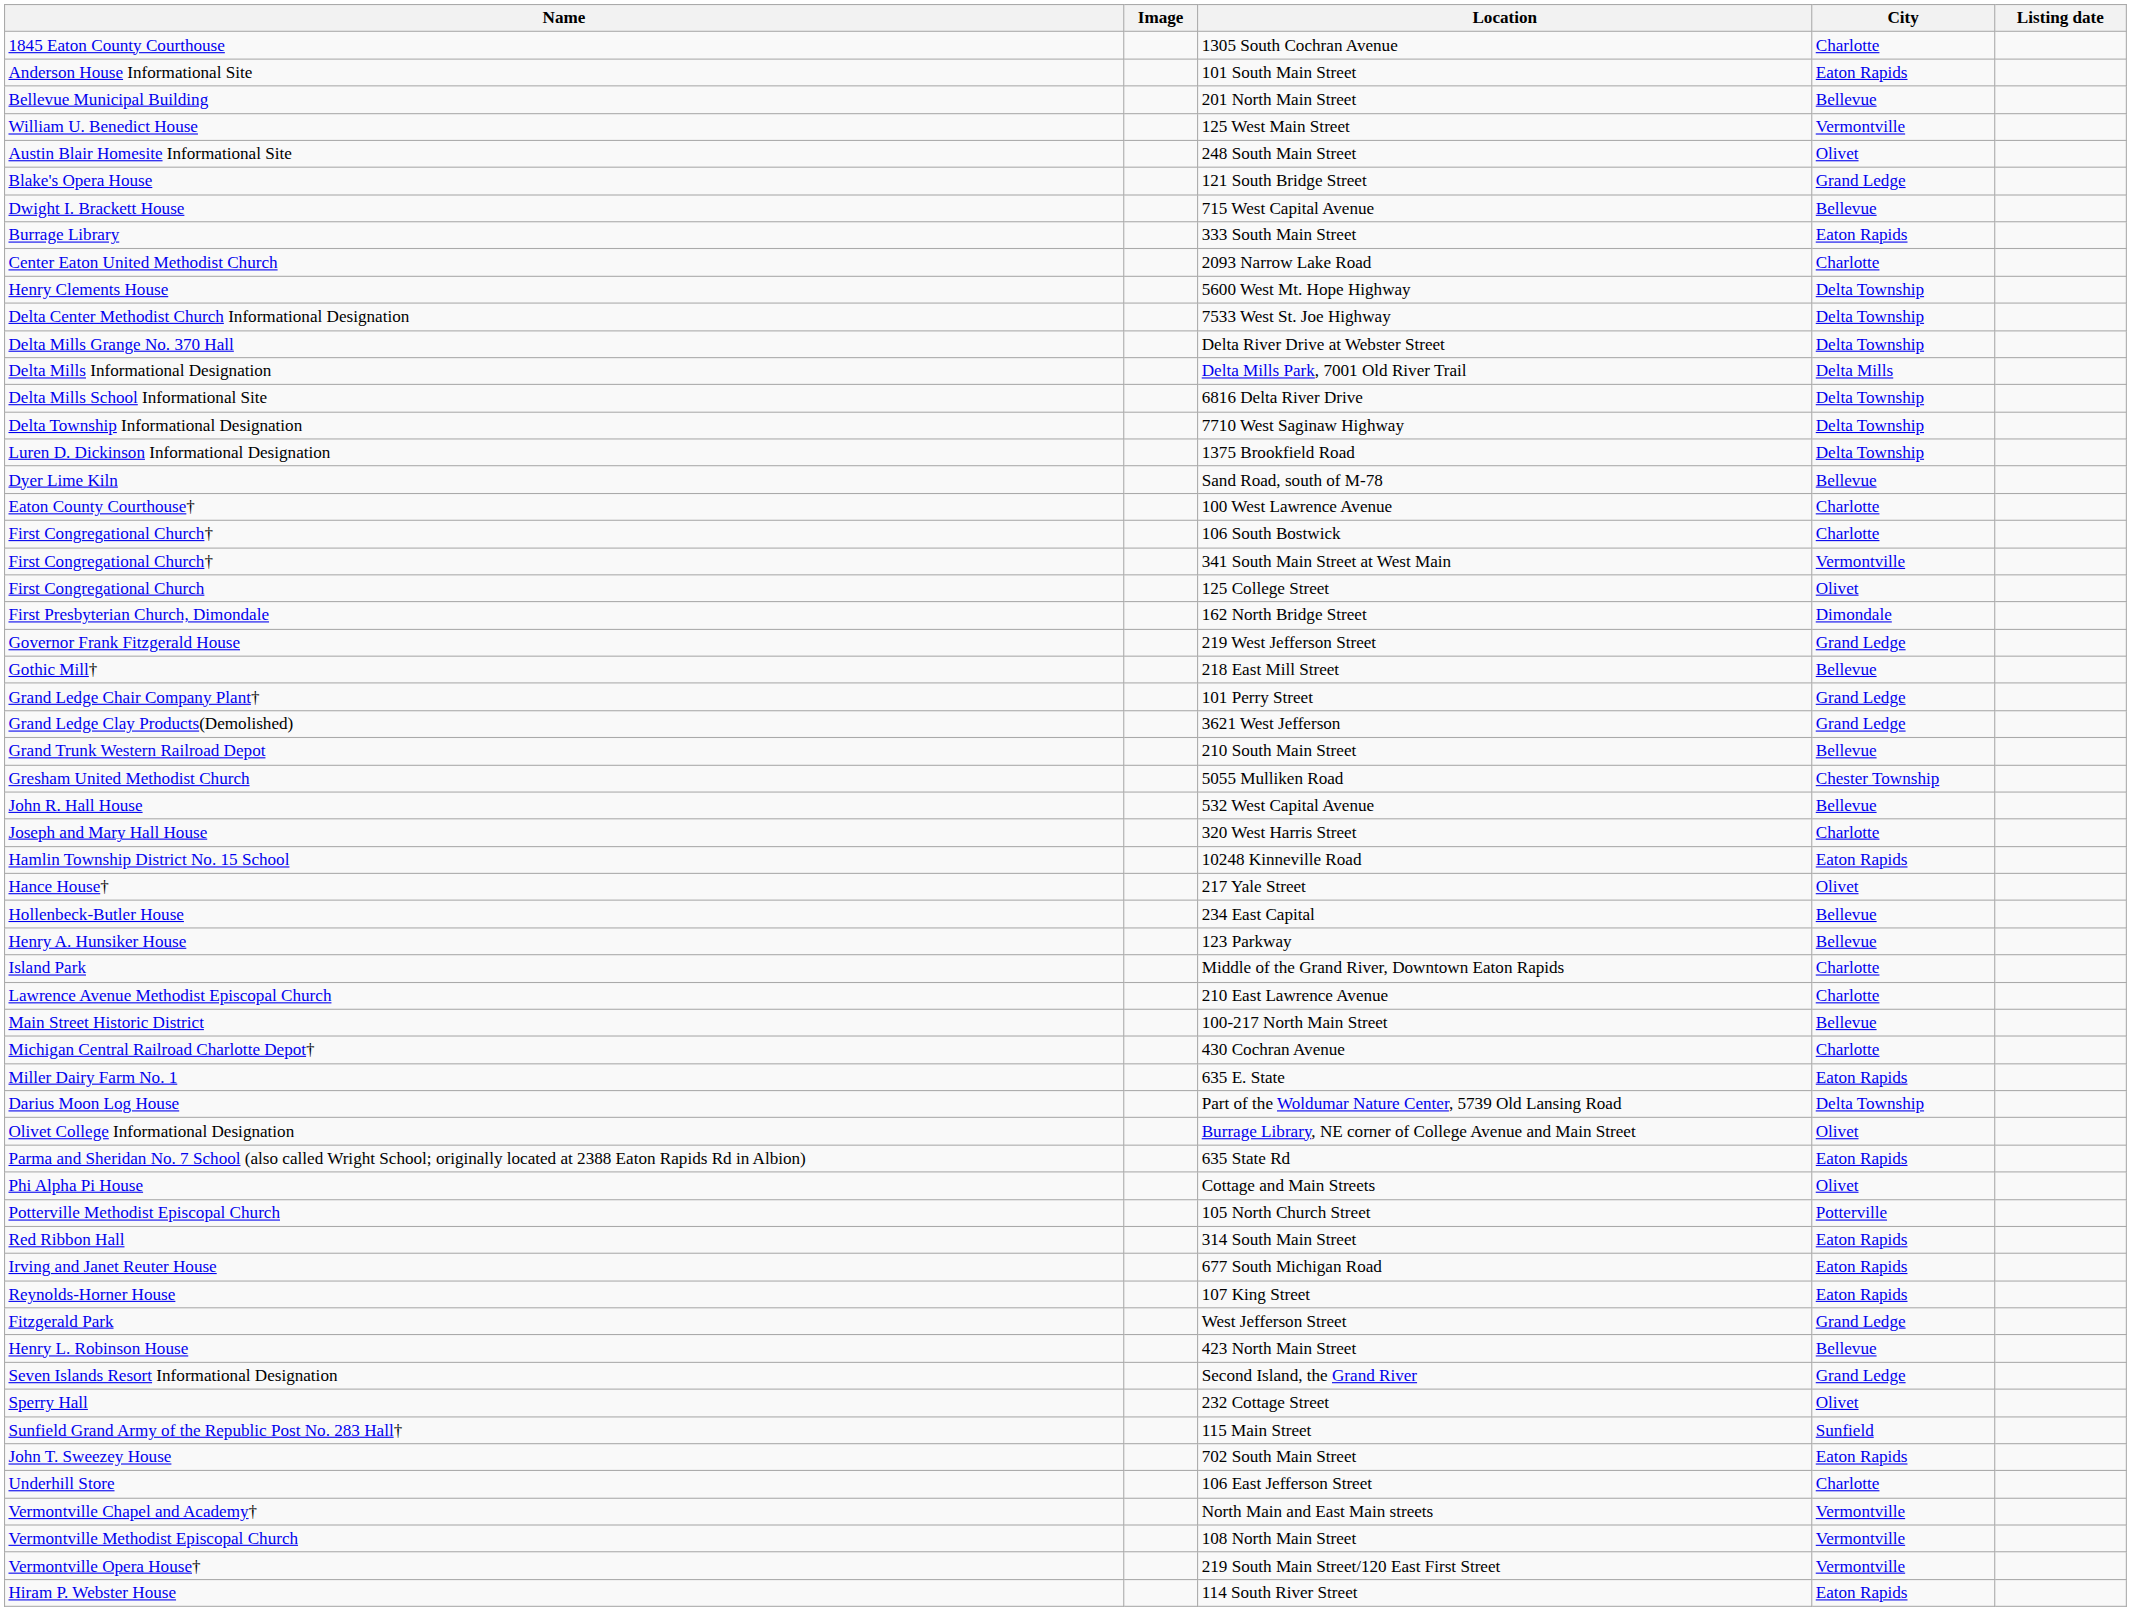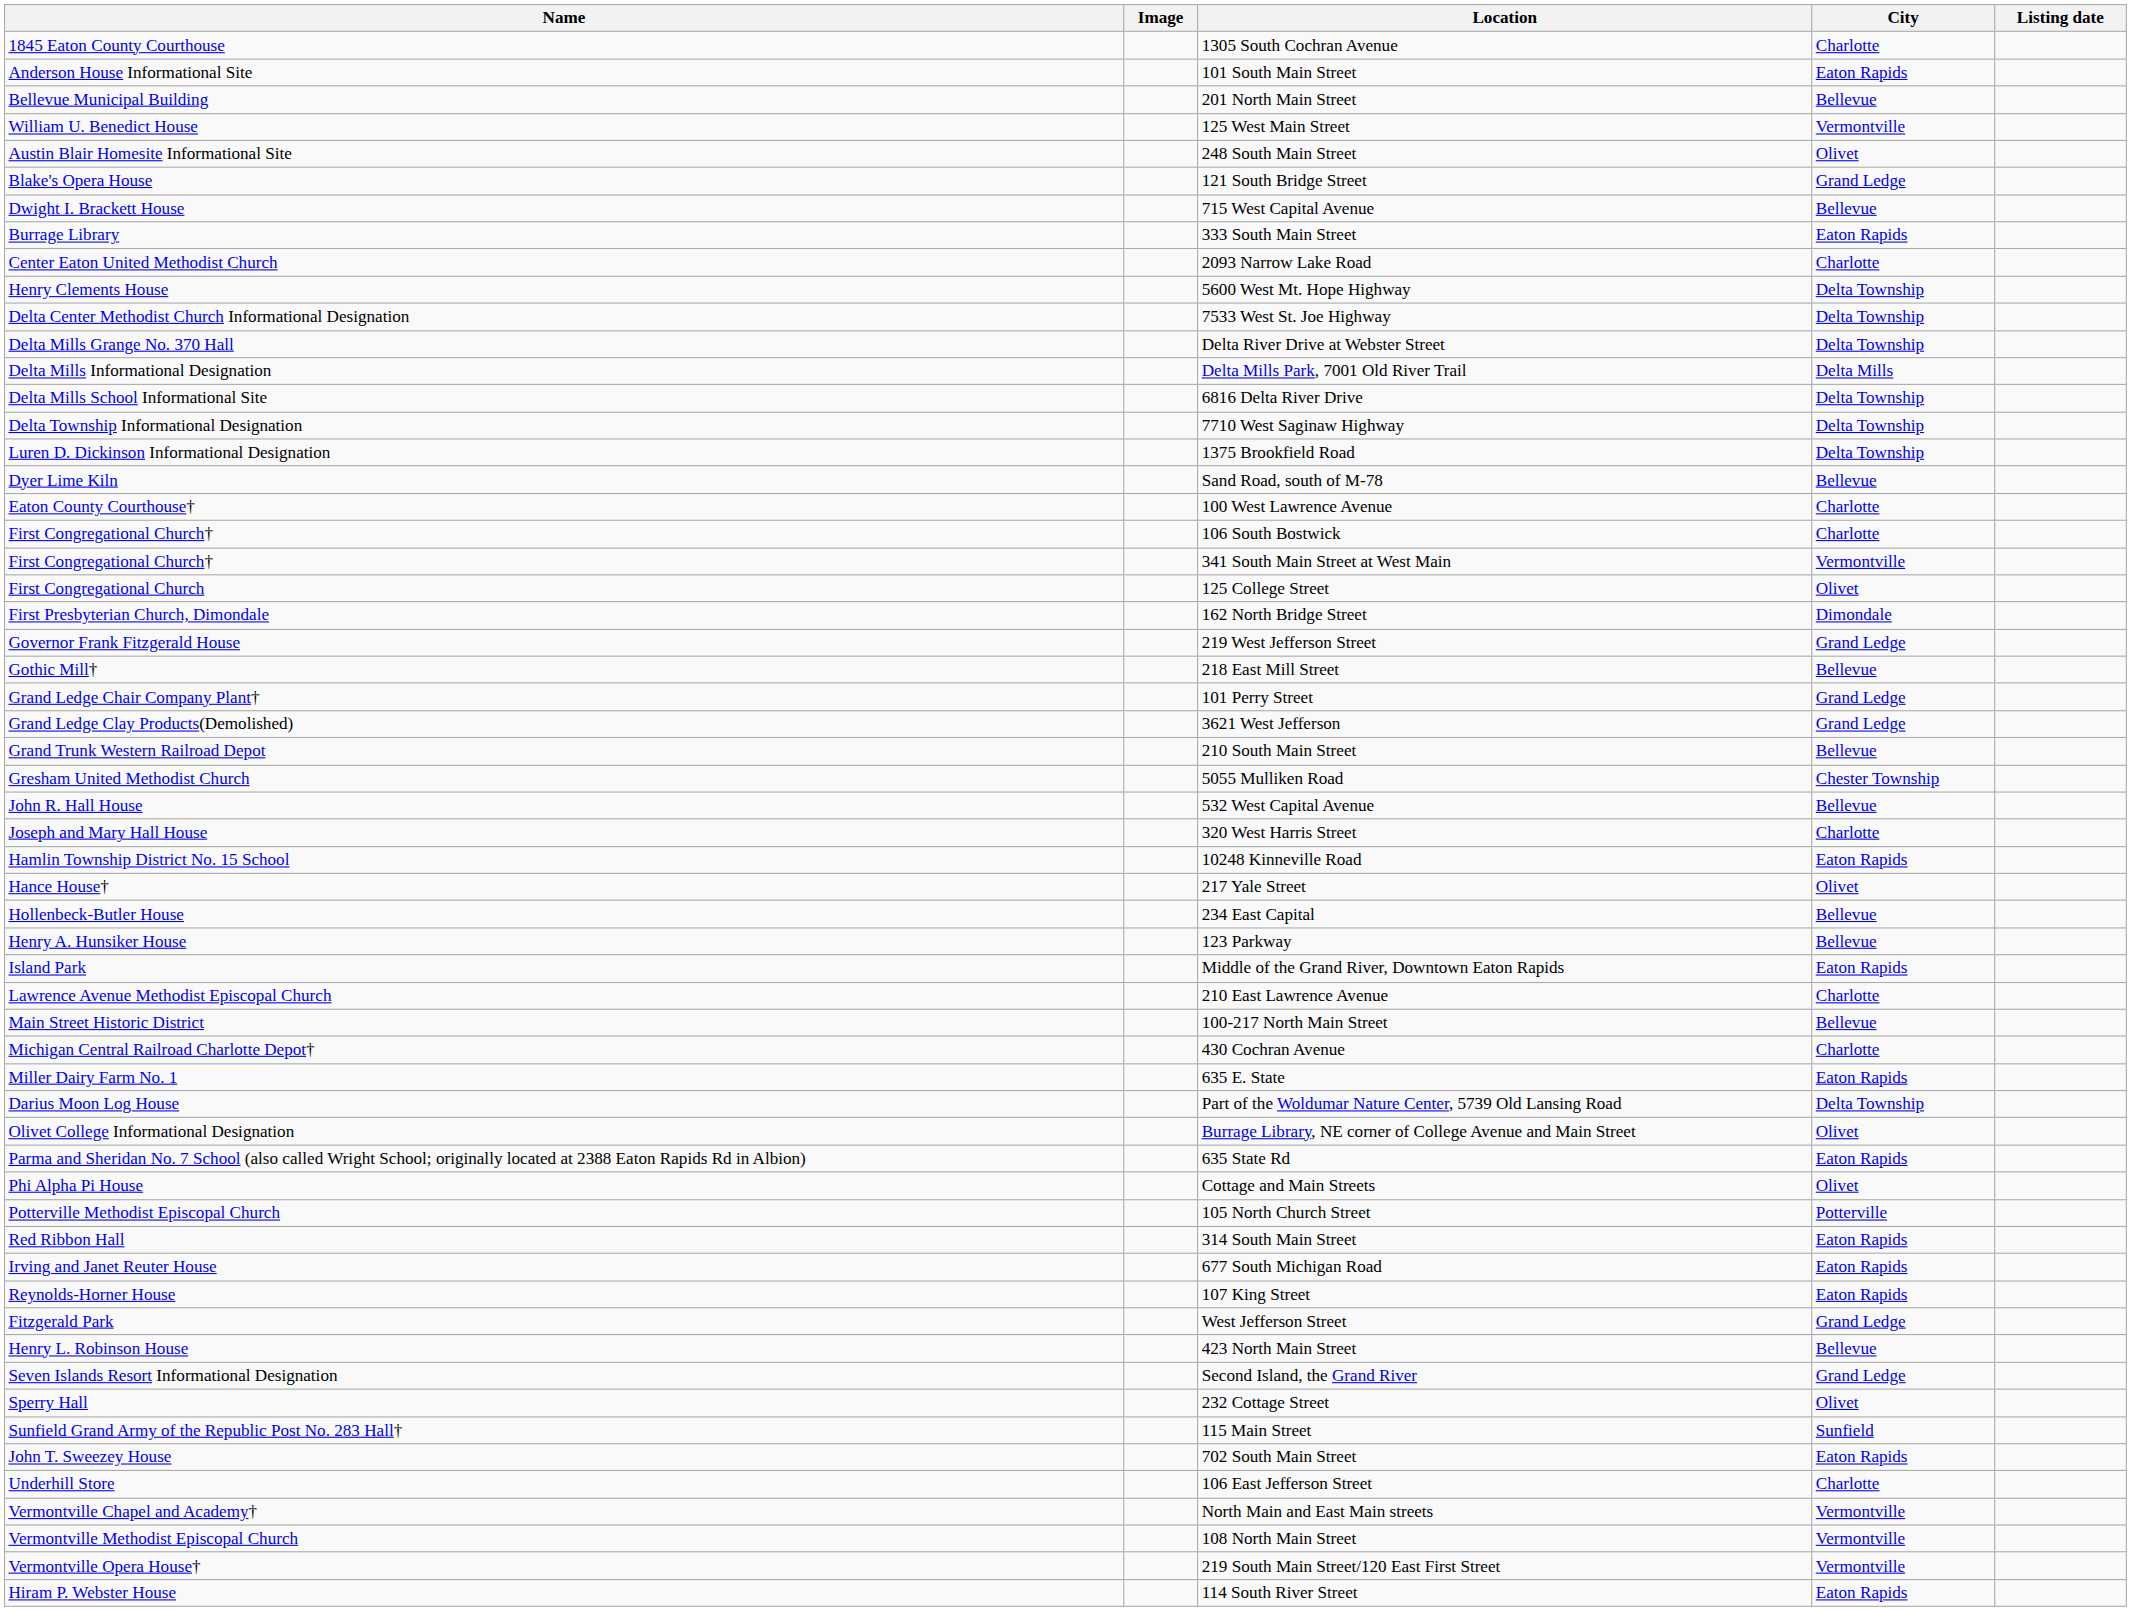Middle of the Grand River, Downtown Eaton Rapids | City: Charlotte -> Eaton Rapids
